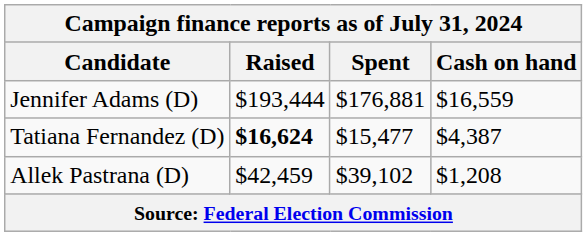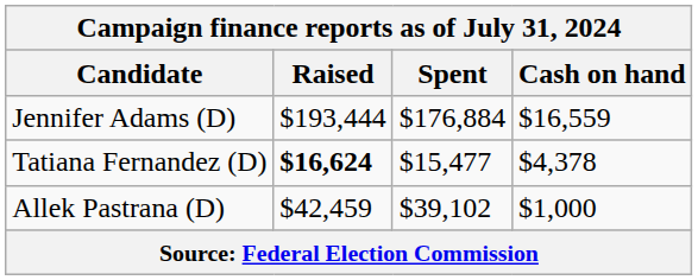Jennifer Adams (D) | Spent: $176,881 -> $176,884
Tatiana Fernandez (D) | Cash on hand: $4,387 -> $4,378
Allek Pastrana (D) | Cash on hand: $1,208 -> $1,000
